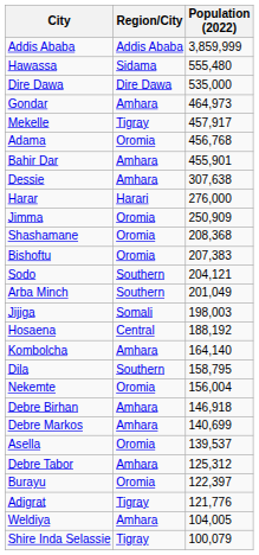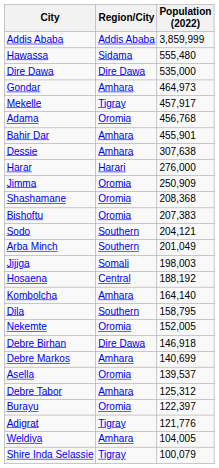Nekemte | Population (2022): 156,004 -> 152,005
Debre Birhan | Region/City: Amhara -> Dire Dawa
